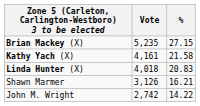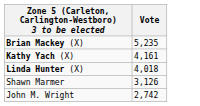- column: % | 27.15 | 21.58 | 20.83 | 16.21 | 14.22
